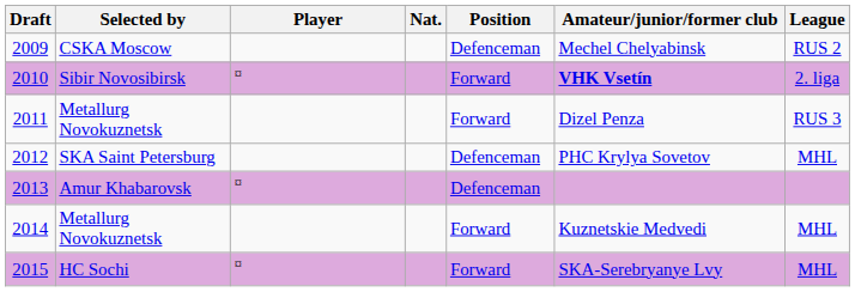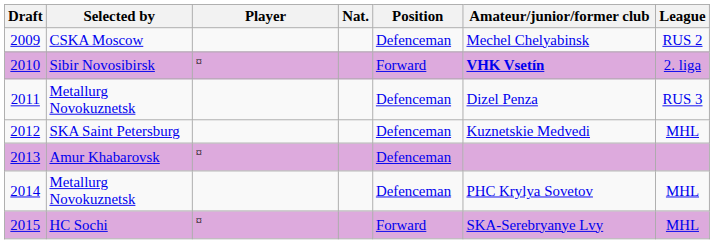2011 | Position: Forward -> Defenceman
2012 | Amateur/junior/former club: PHC Krylya Sovetov -> Kuznetskie Medvedi
2014 | Position: Forward -> Defenceman
2014 | Amateur/junior/former club: Kuznetskie Medvedi -> PHC Krylya Sovetov
